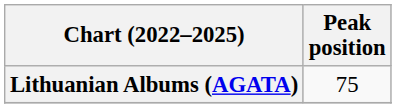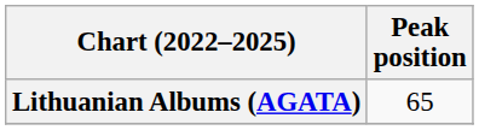Lithuanian Albums (AGATA) | Peak position: 75 -> 65
